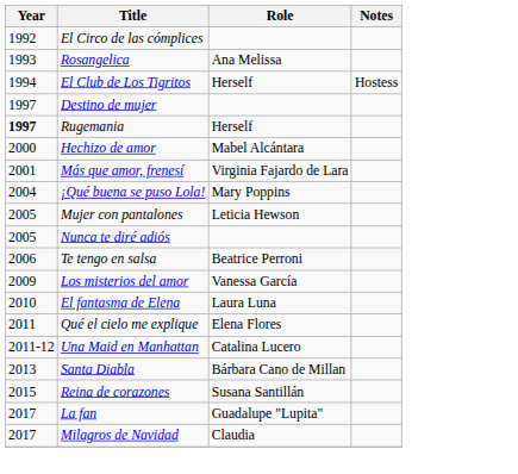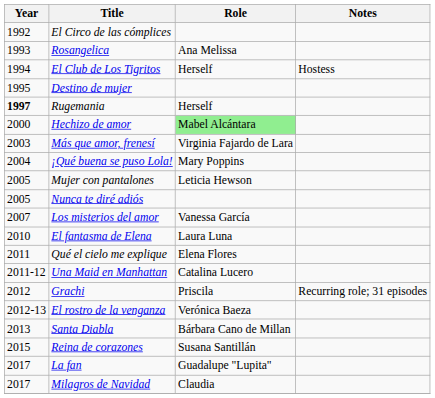Destino de mujer | Year: 1997 -> 1995
Hechizo de amor | Role: no background -> lightgreen background
Más que amor, frenesí | Year: 2001 -> 2003
- row: 2006 | Te tengo en salsa | Beatrice Perroni
Los misterios del amor | Year: 2009 -> 2007
+ row: 2012 | Grachi | Priscila | Recurring role; 31 episodes
+ row: 2012-13 | El rostro de la venganza | Verónica Baeza
